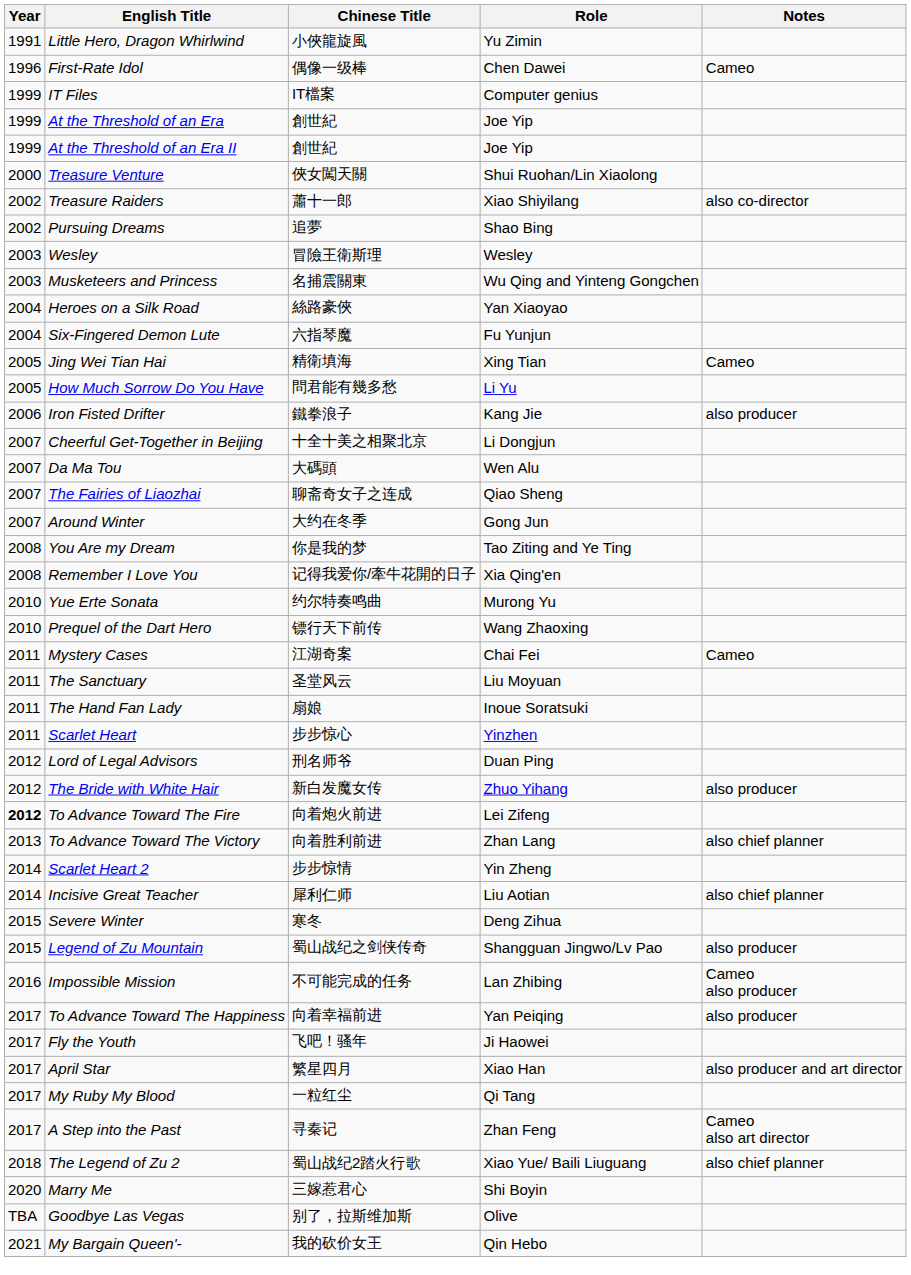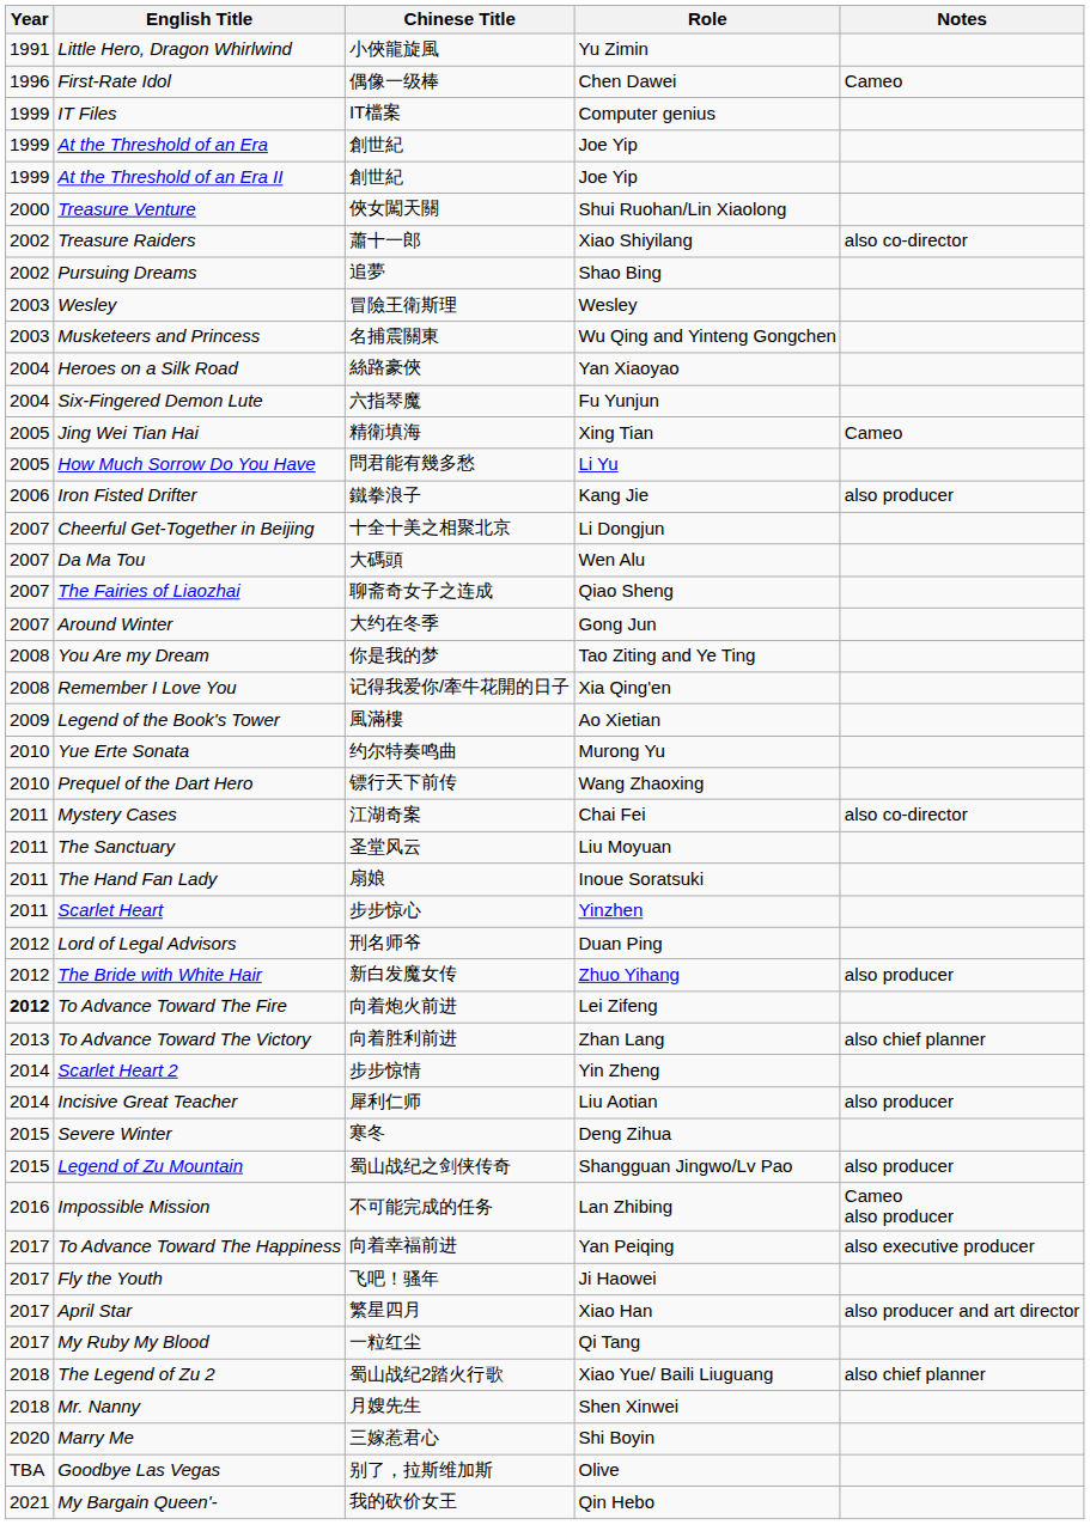+ row: 2009 | Legend of the Book's Tower | 風滿樓 | Ao Xietian
Mystery Cases | Notes: Cameo -> also co-director
Incisive Great Teacher | Notes: also chief planner -> also producer
To Advance Toward The Happiness | Notes: also producer -> also executive producer
- row: 2017 | A Step into the Past | 寻秦记 | Zhan Feng | Cameo also art director
+ row: 2018 | Mr. Nanny | 月嫂先生 | Shen Xinwei
